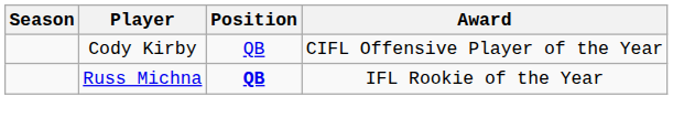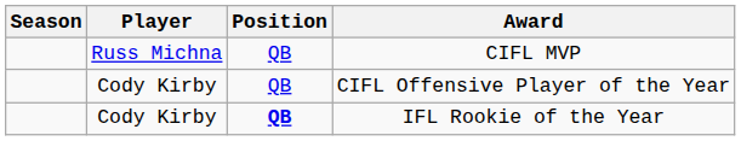+ row: Russ Michna | QB | CIFL MVP
IFL Rookie of the Year | Player: Russ Michna -> Cody Kirby
